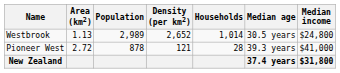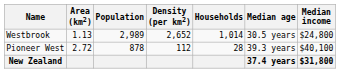Pioneer West | Density (per km2): 121 -> 112
Pioneer West | Median income: $41,000 -> $40,100
